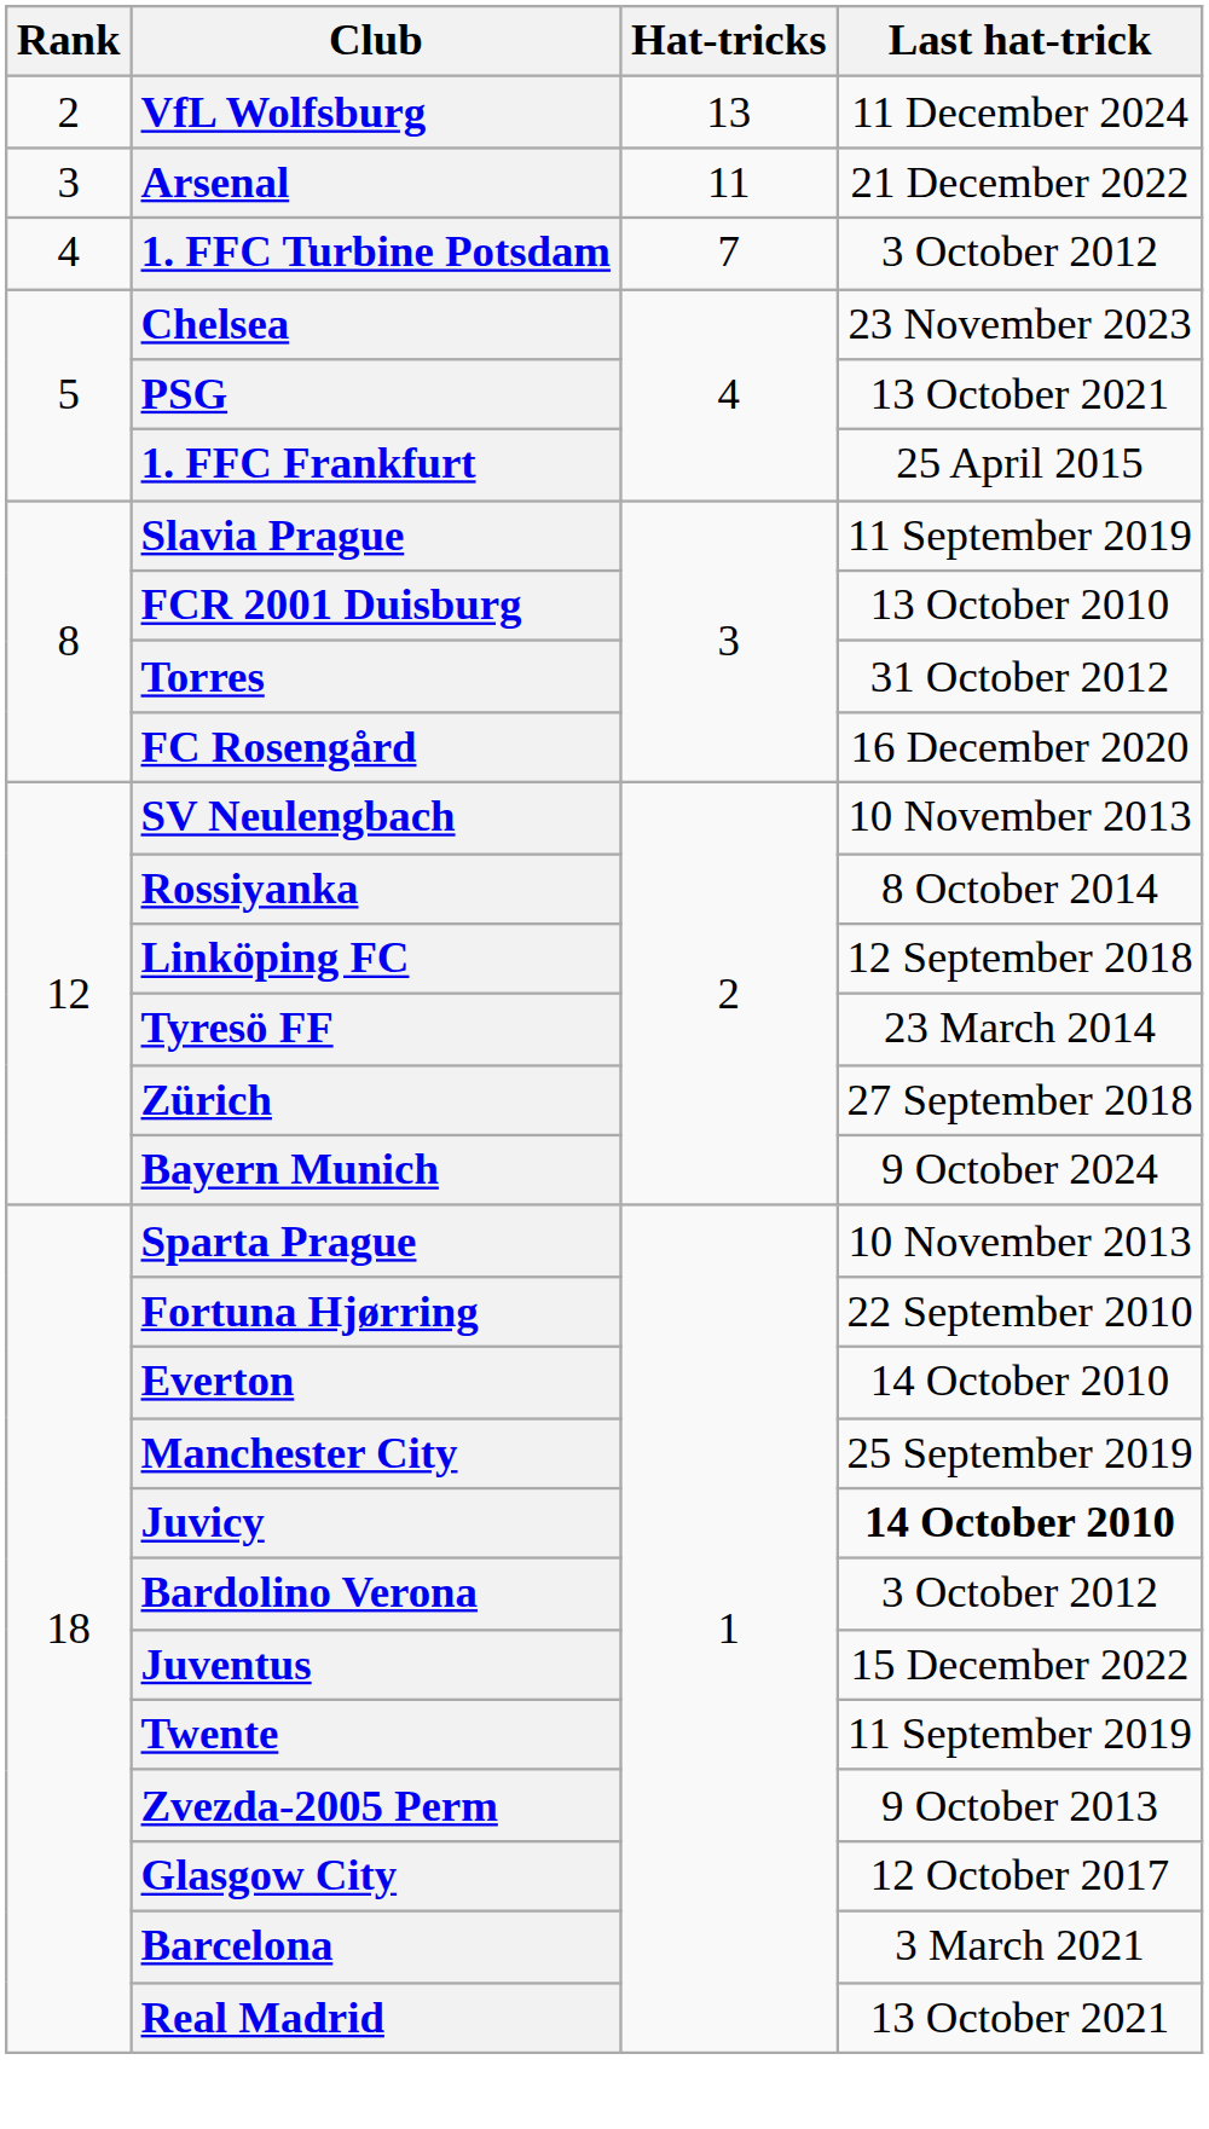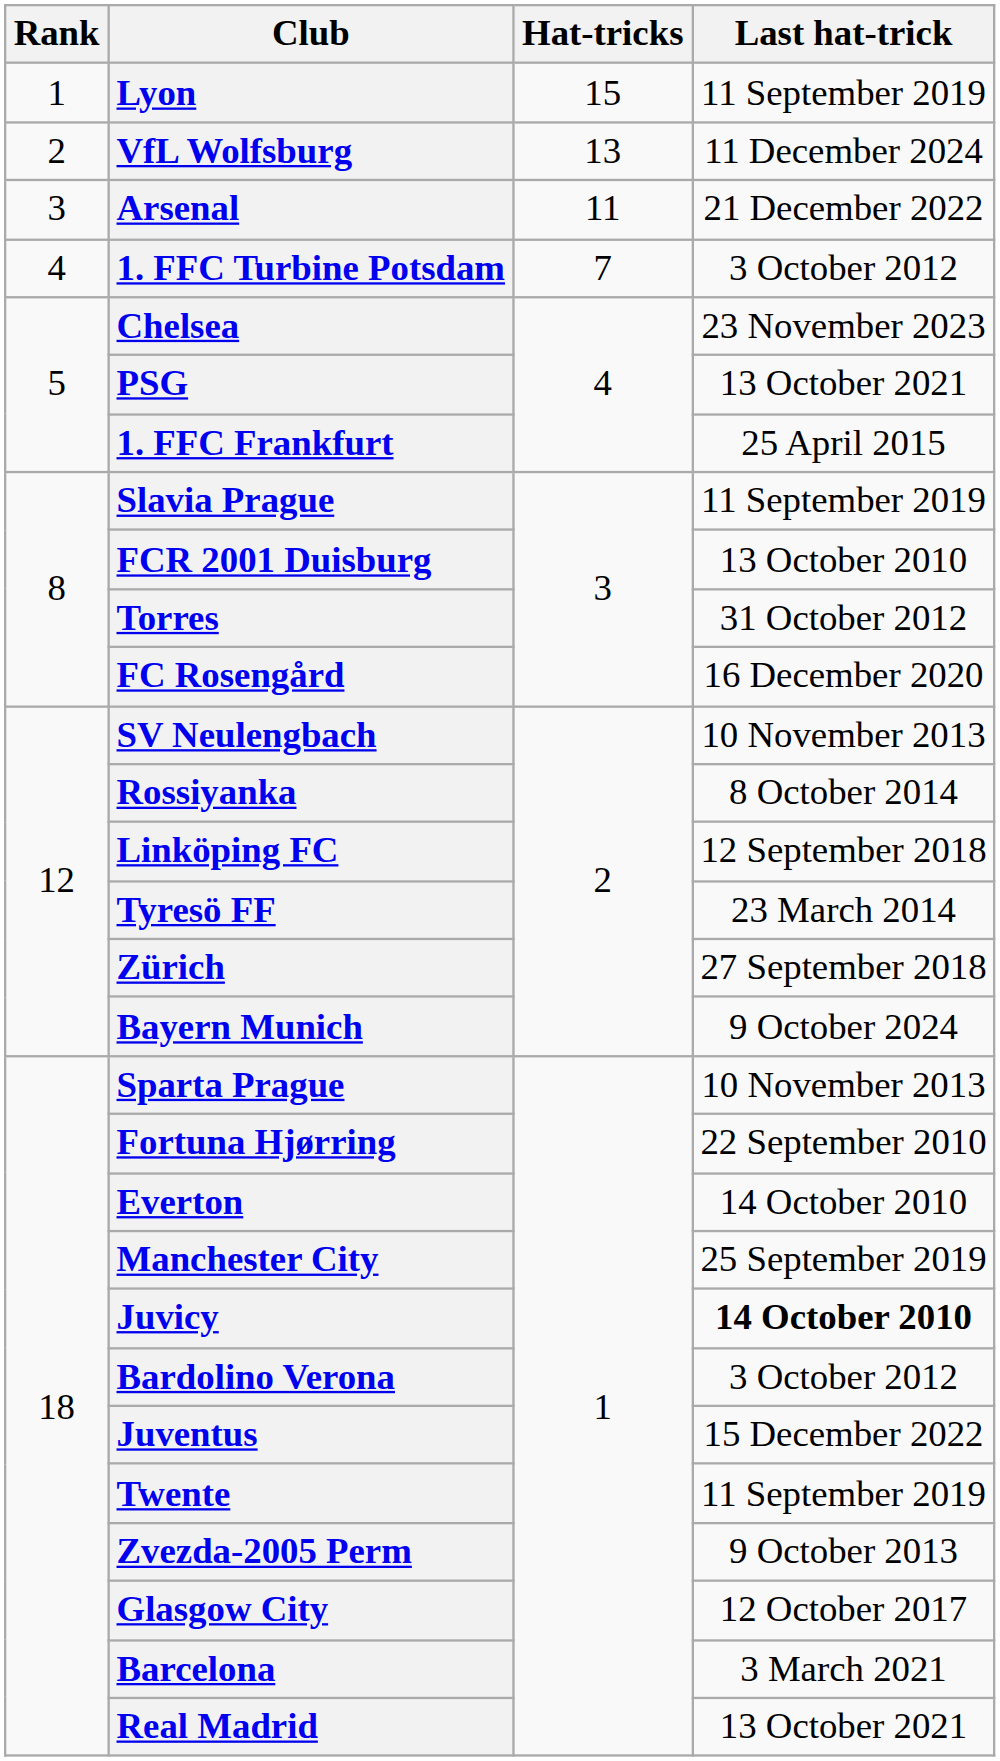+ row: 1 | Lyon | 15 | 11 September 2019
